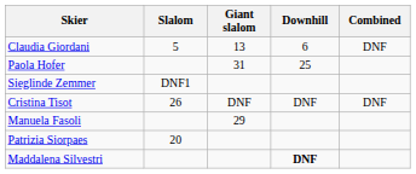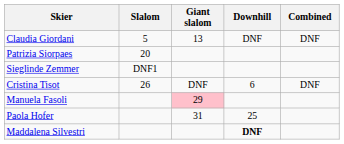Claudia Giordani | Downhill: 6 -> DNF
rows swapped: Patrizia Siorpaes <-> Paola Hofer
Cristina Tisot | Downhill: DNF -> 6
Manuela Fasoli | Giant slalom: no background -> pink background
